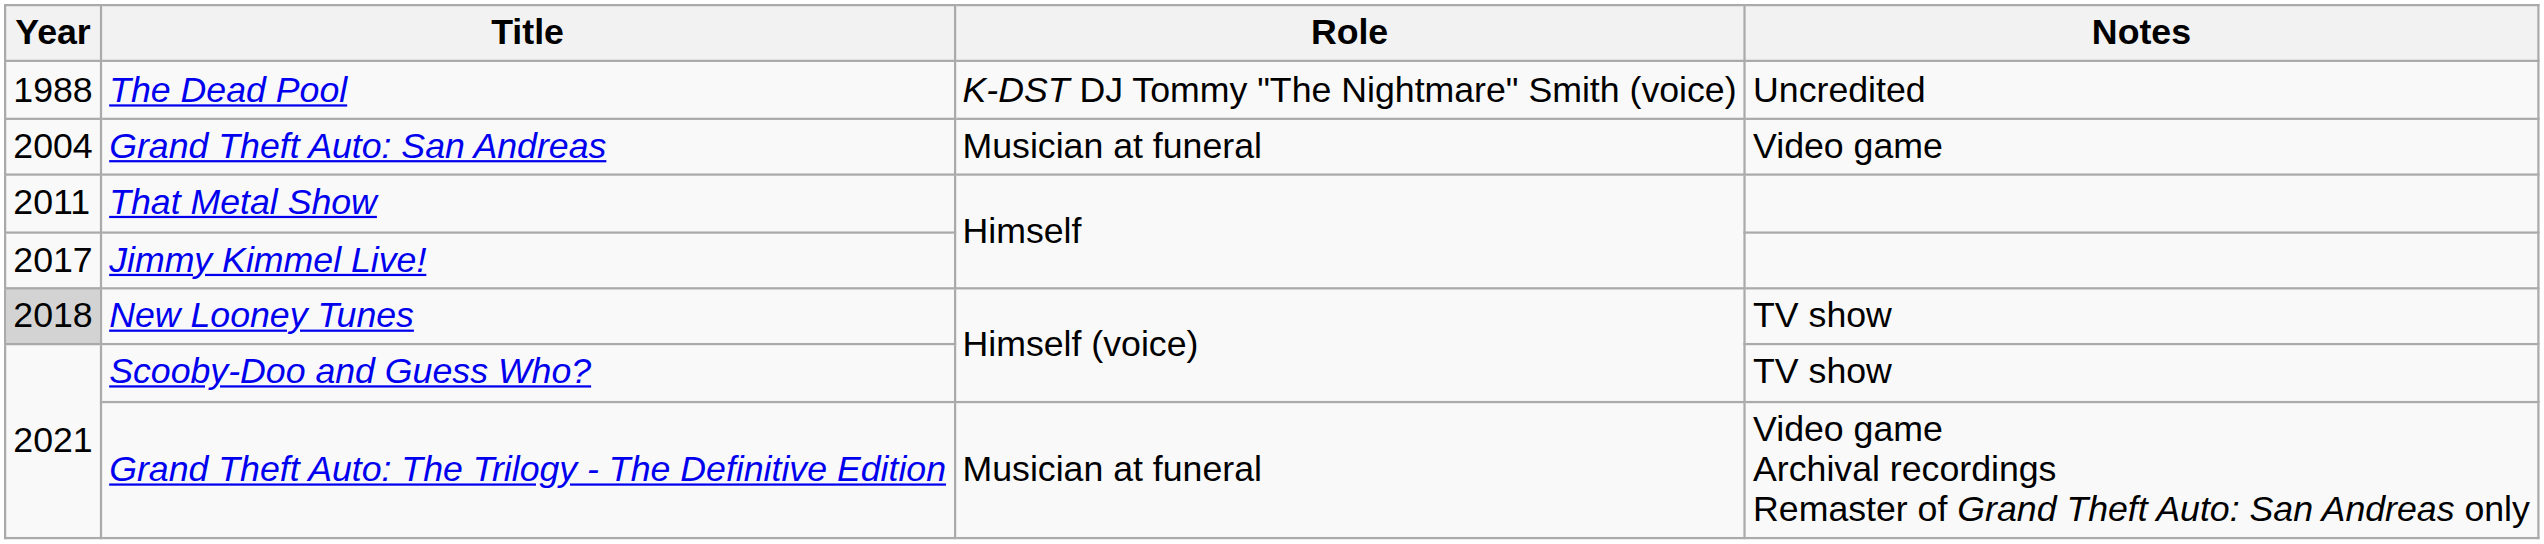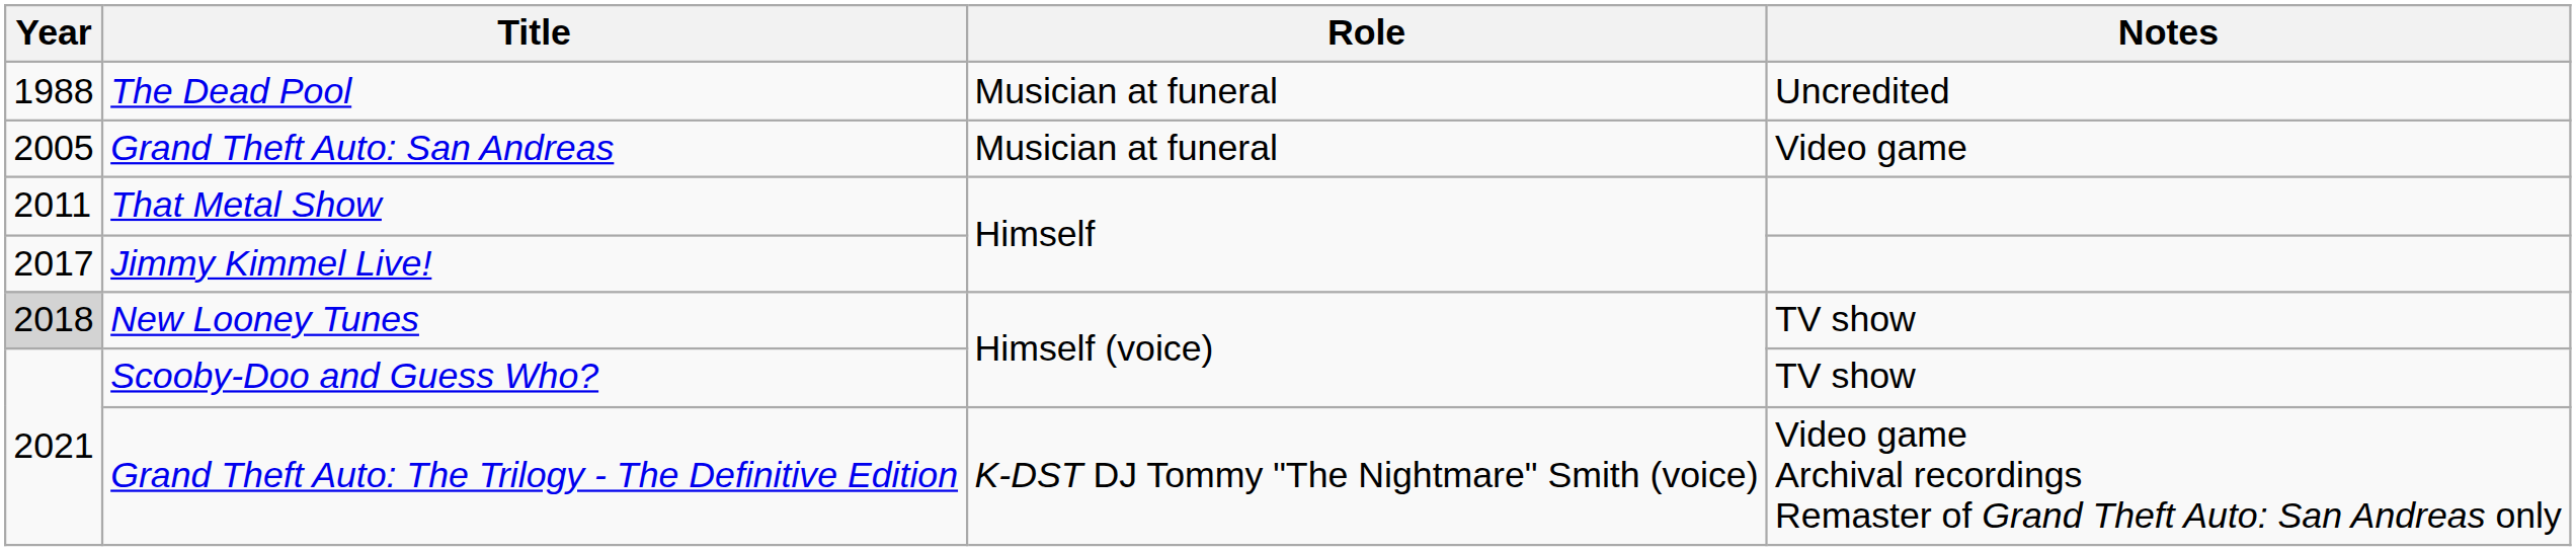The Dead Pool | Role: K-DST DJ Tommy "The Nightmare" Smith (voice) -> Musician at funeral
Grand Theft Auto: San Andreas | Year: 2004 -> 2005
Grand Theft Auto: The Trilogy - The Definitive Edition | Role: Musician at funeral -> K-DST DJ Tommy "The Nightmare" Smith (voice)
